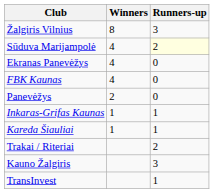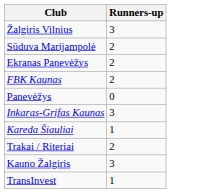- column: Winners | 8 | 4 | 4 | 4 | 2 | 1 | 1
Sūduva Marijampolė | Runners-up: lightyellow background -> no background
Ekranas Panevėžys | Runners-up: 0 -> 2
FBK Kaunas | Runners-up: 0 -> 2
Inkaras-Grifas Kaunas | Runners-up: 1 -> 3
